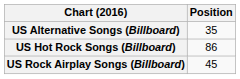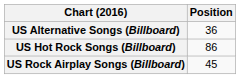US Alternative Songs (Billboard) | Position: 35 -> 36
